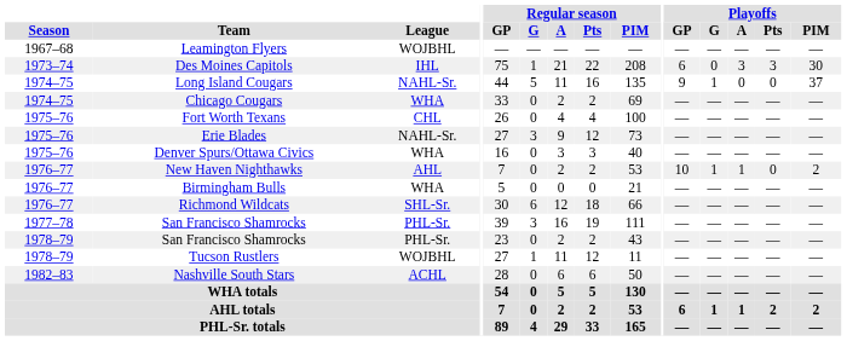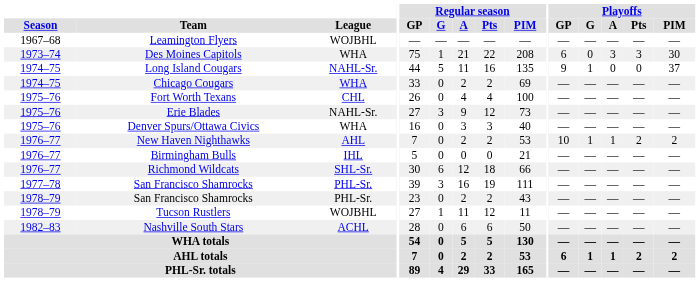Des Moines Capitols | League: IHL -> WHA
New Haven Nighthawks | Playoffs / Pts: 0 -> 2
Birmingham Bulls | League: WHA -> IHL
